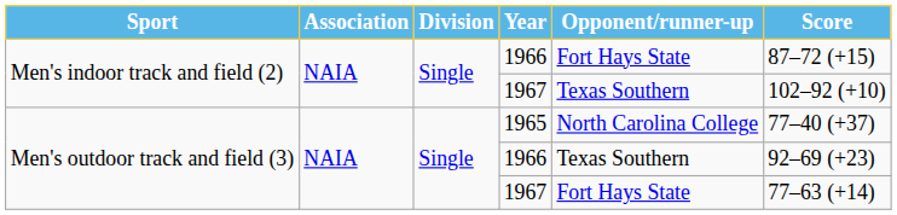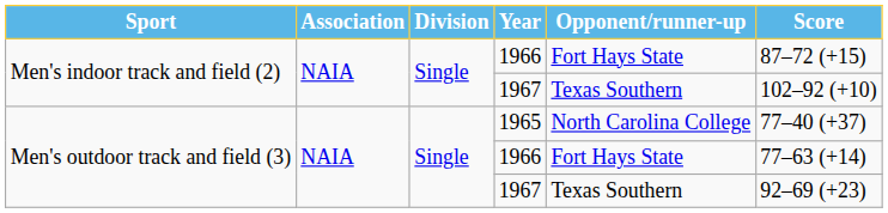Men's outdoor track and field (3) / 1966 | Opponent/runner-up: Texas Southern -> Fort Hays State
Men's outdoor track and field (3) / 1966 | Score: 92–69 (+23) -> 77–63 (+14)
Men's outdoor track and field (3) / 1967 | Opponent/runner-up: Fort Hays State -> Texas Southern
Men's outdoor track and field (3) / 1967 | Score: 77–63 (+14) -> 92–69 (+23)
